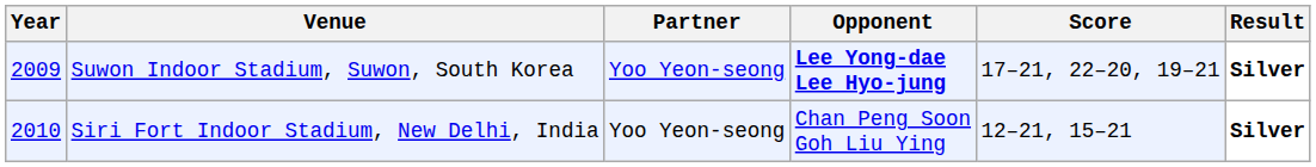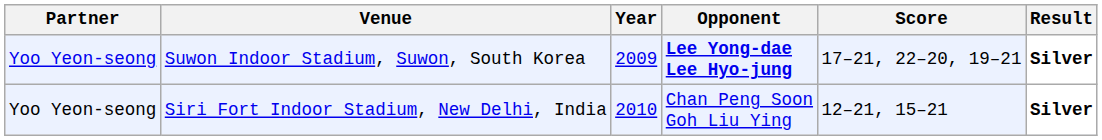columns swapped: Year <-> Partner
